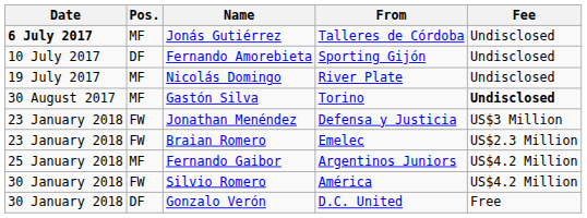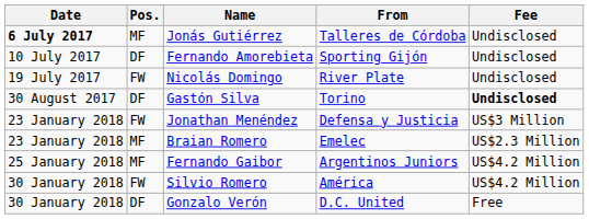Nicolás Domingo | Pos.: MF -> FW
Gastón Silva | Pos.: MF -> DF
Braian Romero | Pos.: FW -> MF
